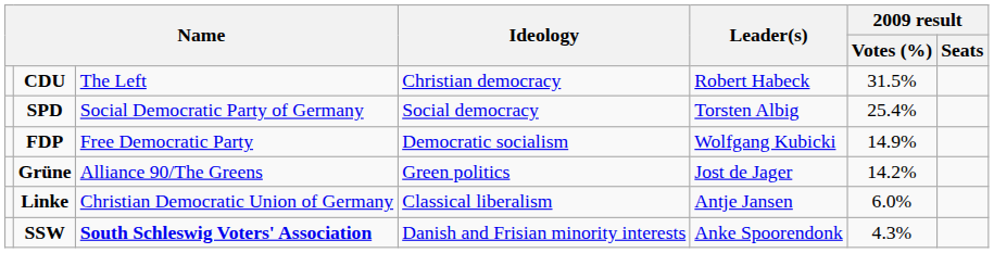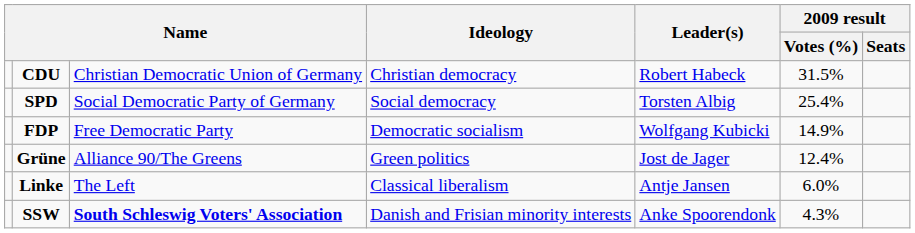CDU | column 3: The Left -> Christian Democratic Union of Germany
Grüne | 2009 result / Votes (%): 14.2% -> 12.4%
Linke | column 3: Christian Democratic Union of Germany -> The Left
